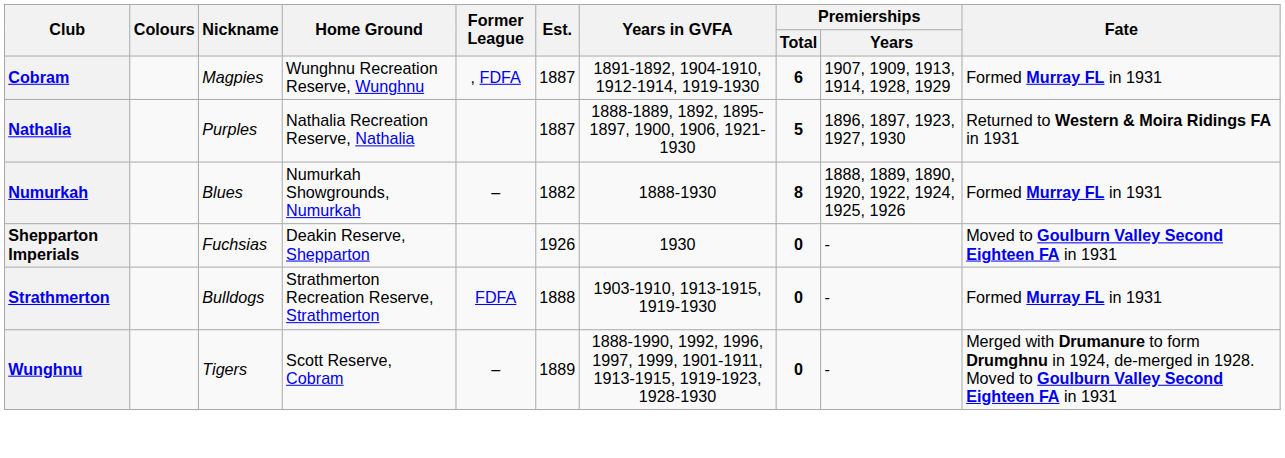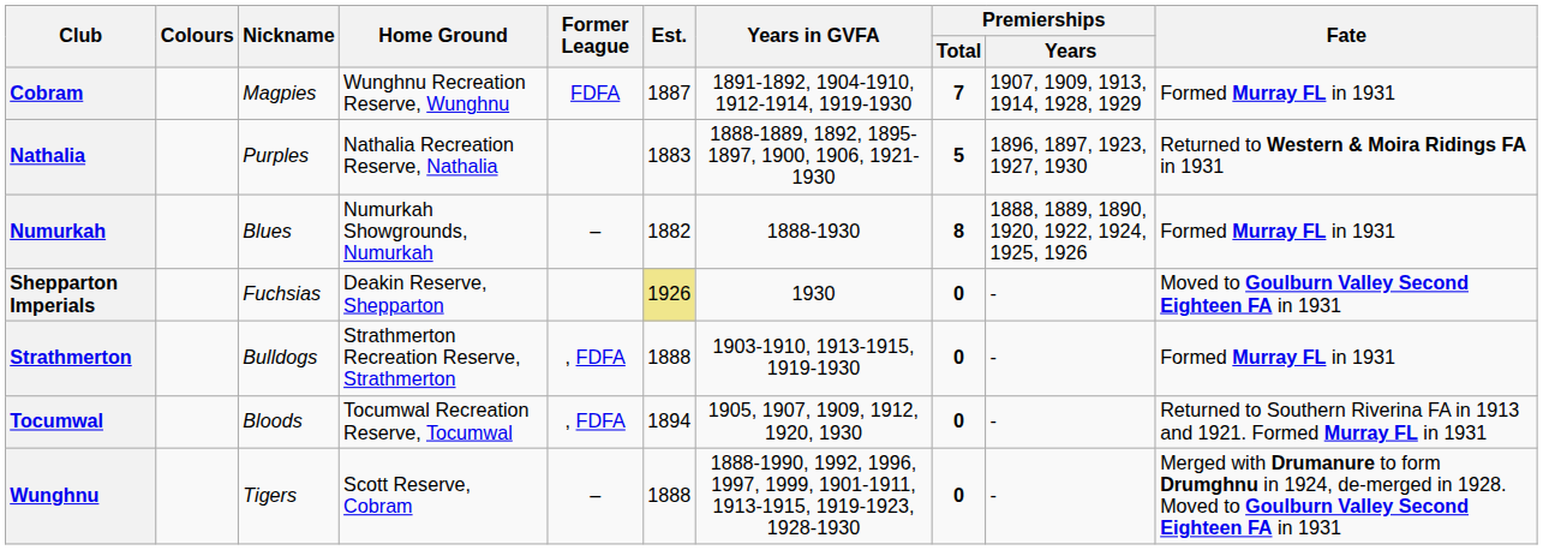Cobram | Former League: , FDFA -> FDFA
Cobram | Premierships / Total: 6 -> 7
Nathalia | Est.: 1887 -> 1883
Shepparton Imperials | Est.: no background -> khaki background
Strathmerton | Former League: FDFA -> , FDFA
+ row: Tocumwal | Bloods | Tocumwal Recreation Reserve, Tocumwal | , FDFA | 1894 | 1905, 1907, 1909, 1912, 1920, 1930 | 0 | - | Returned to Southern Riverina FA in 1913 and 1921. Formed Murray FL in 1931
Wunghnu | Est.: 1889 -> 1888
